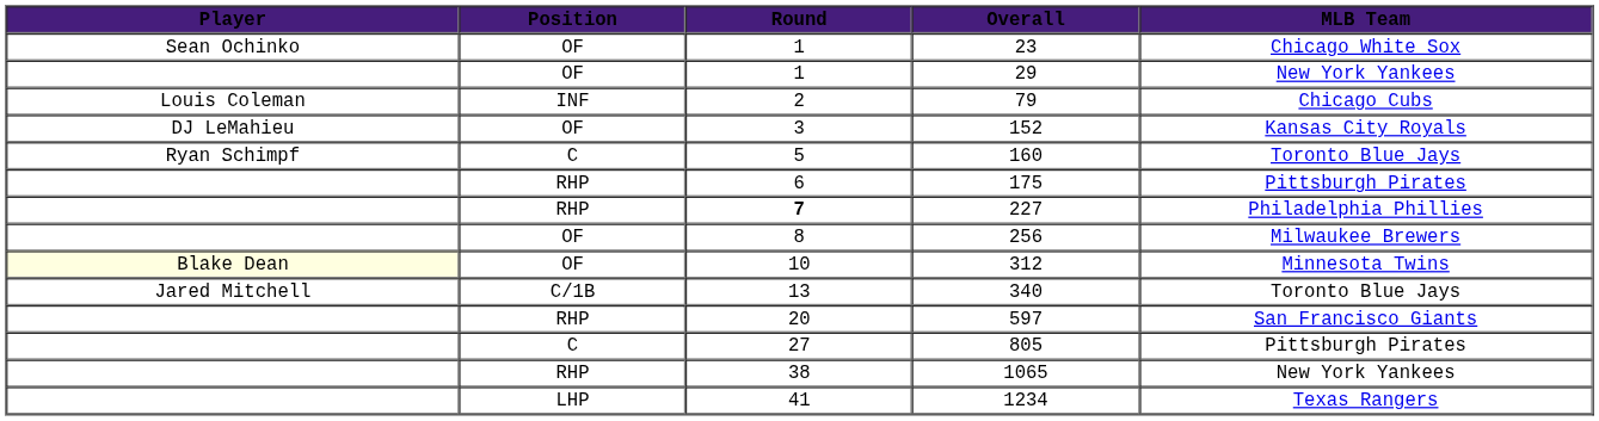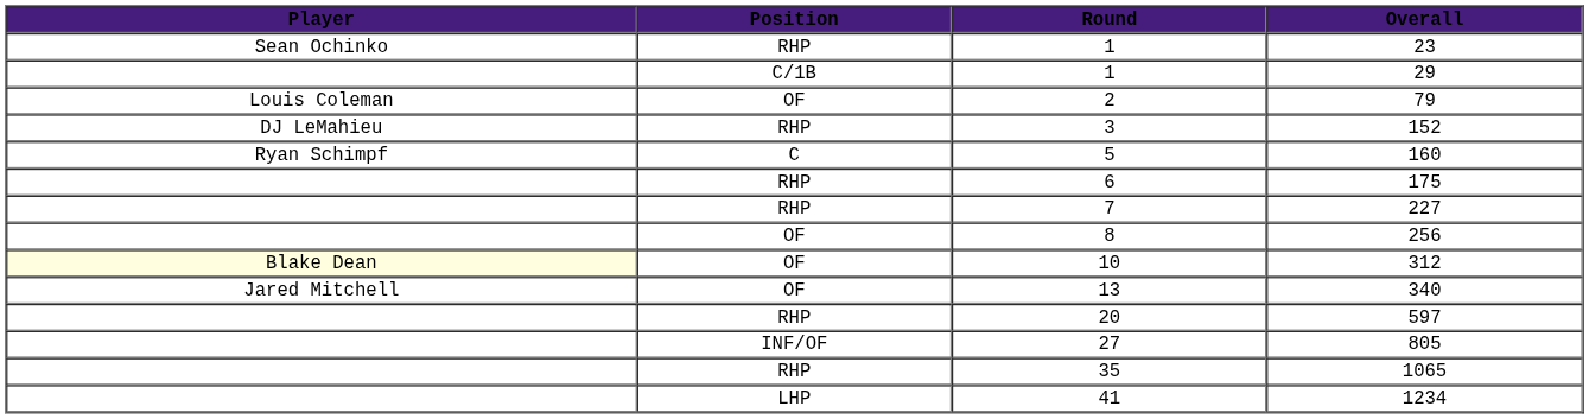- column: MLB Team | Chicago White Sox | New York Yankees | Chicago Cubs | Kansas City Royals | Toronto Blue Jays | Pittsburgh Pirates | Philadelphia Phillies | Milwaukee Brewers | Minnesota Twins | Toronto Blue Jays | San Francisco Giants | Pittsburgh Pirates | New York Yankees | Texas Rangers
23 | Position: OF -> RHP
29 | Position: OF -> C/1B
79 | Position: INF -> OF
152 | Position: OF -> RHP
227 | Round: bold -> normal
340 | Position: C/1B -> OF
805 | Position: C -> INF/OF
1065 | Round: 38 -> 35
